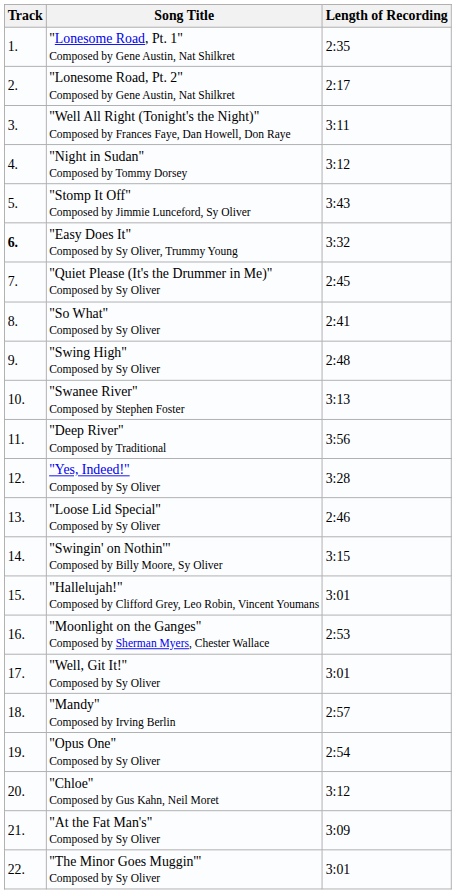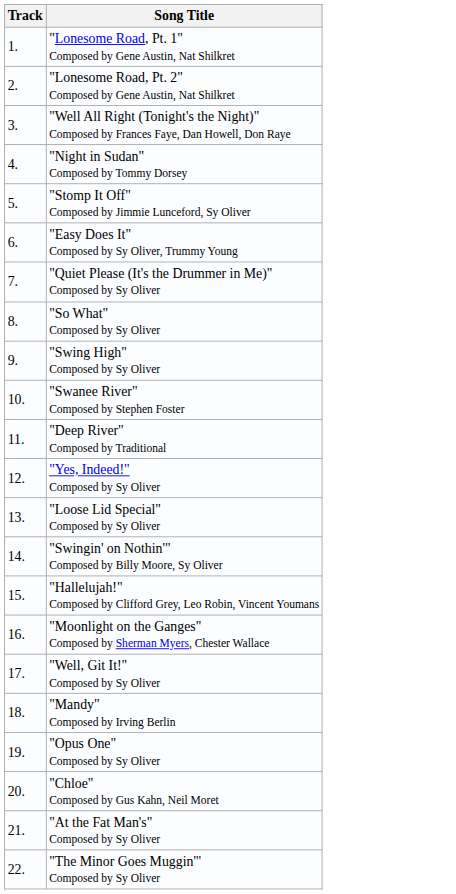- column: Length of Recording | 2:35 | 2:17 | 3:11 | 3:12 | 3:43 | 3:32 | 2:45 | 2:41 | 2:48 | 3:13 | 3:56 | 3:28 | 2:46 | 3:15 | 3:01 | 2:53 | 3:01 | 2:57 | 2:54 | 3:12 | 3:09 | 3:01
"Easy Does It" Composed by Sy Oliver, Trummy Young | Track: bold -> normal
